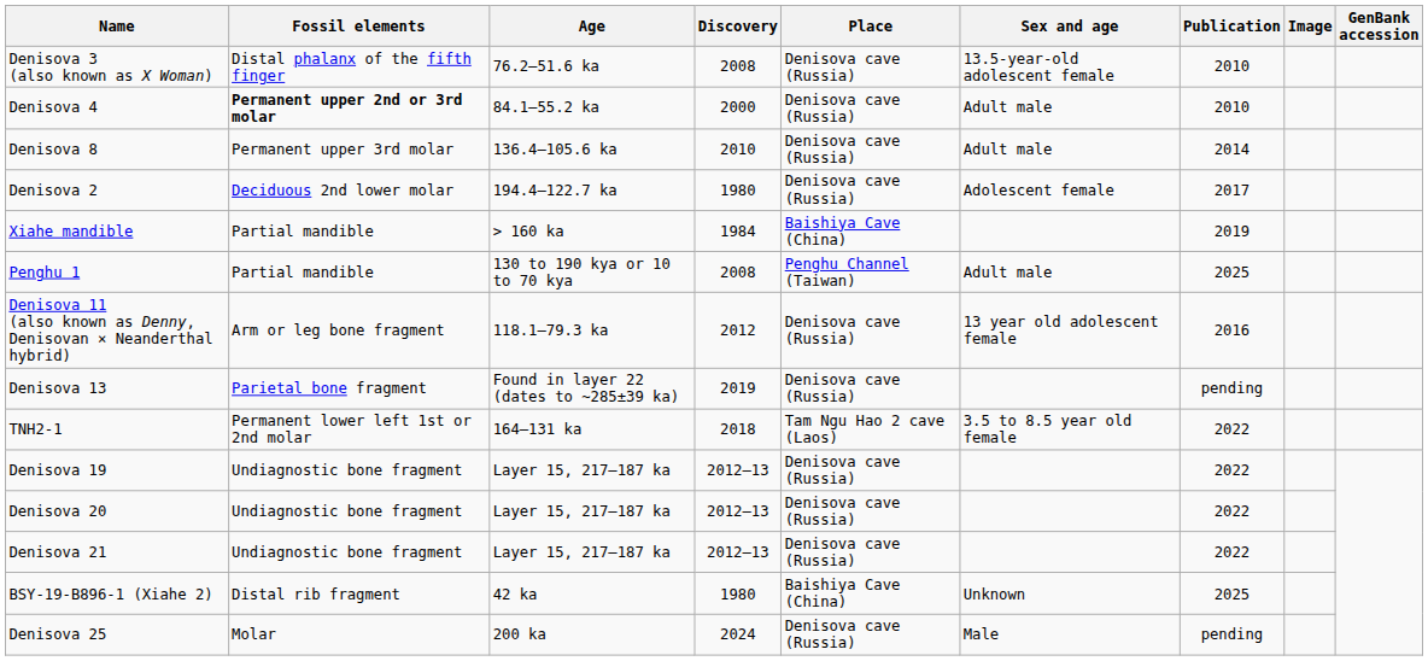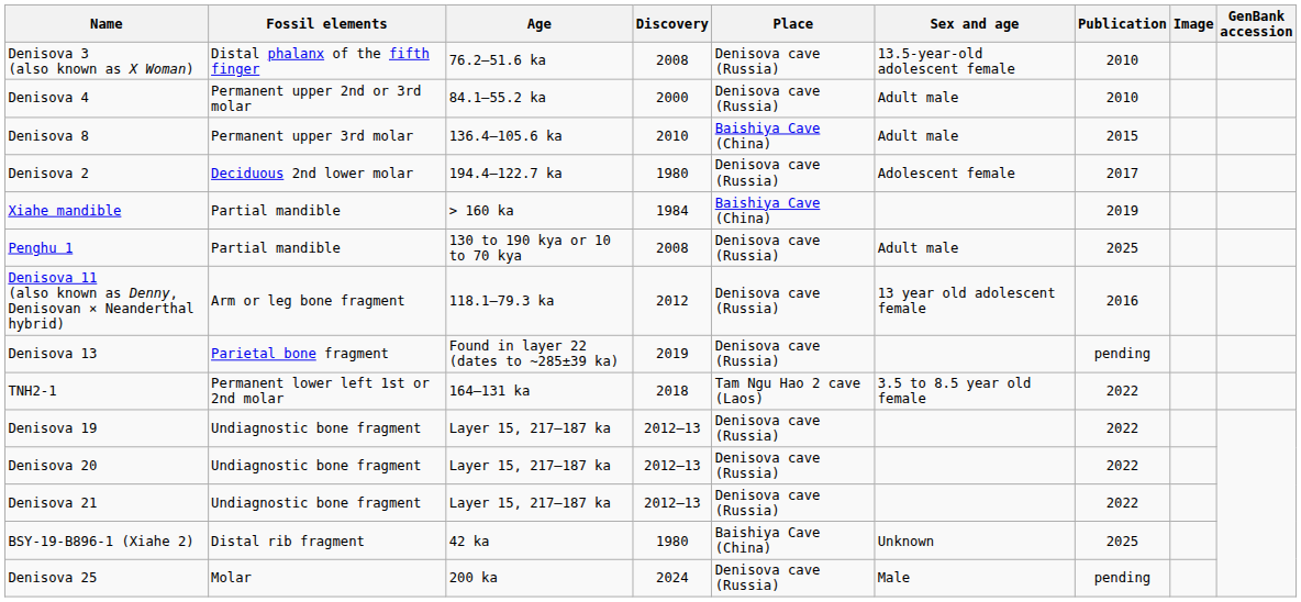Denisova 4 | Fossil elements: bold -> normal
Denisova 8 | Place: Denisova cave (Russia) -> Baishiya Cave (China)
Denisova 8 | Publication: 2014 -> 2015
Penghu 1 | Place: Penghu Channel (Taiwan) -> Denisova cave (Russia)
